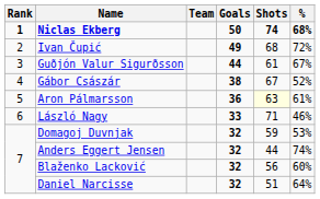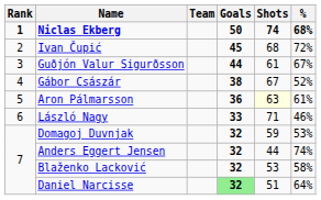Ivan Čupić | Goals: 49 -> 45
Blaženko Lacković | Shots: 56 -> 53
Blaženko Lacković | %: 60% -> 58%
Daniel Narcisse | Goals: no background -> lightgreen background
